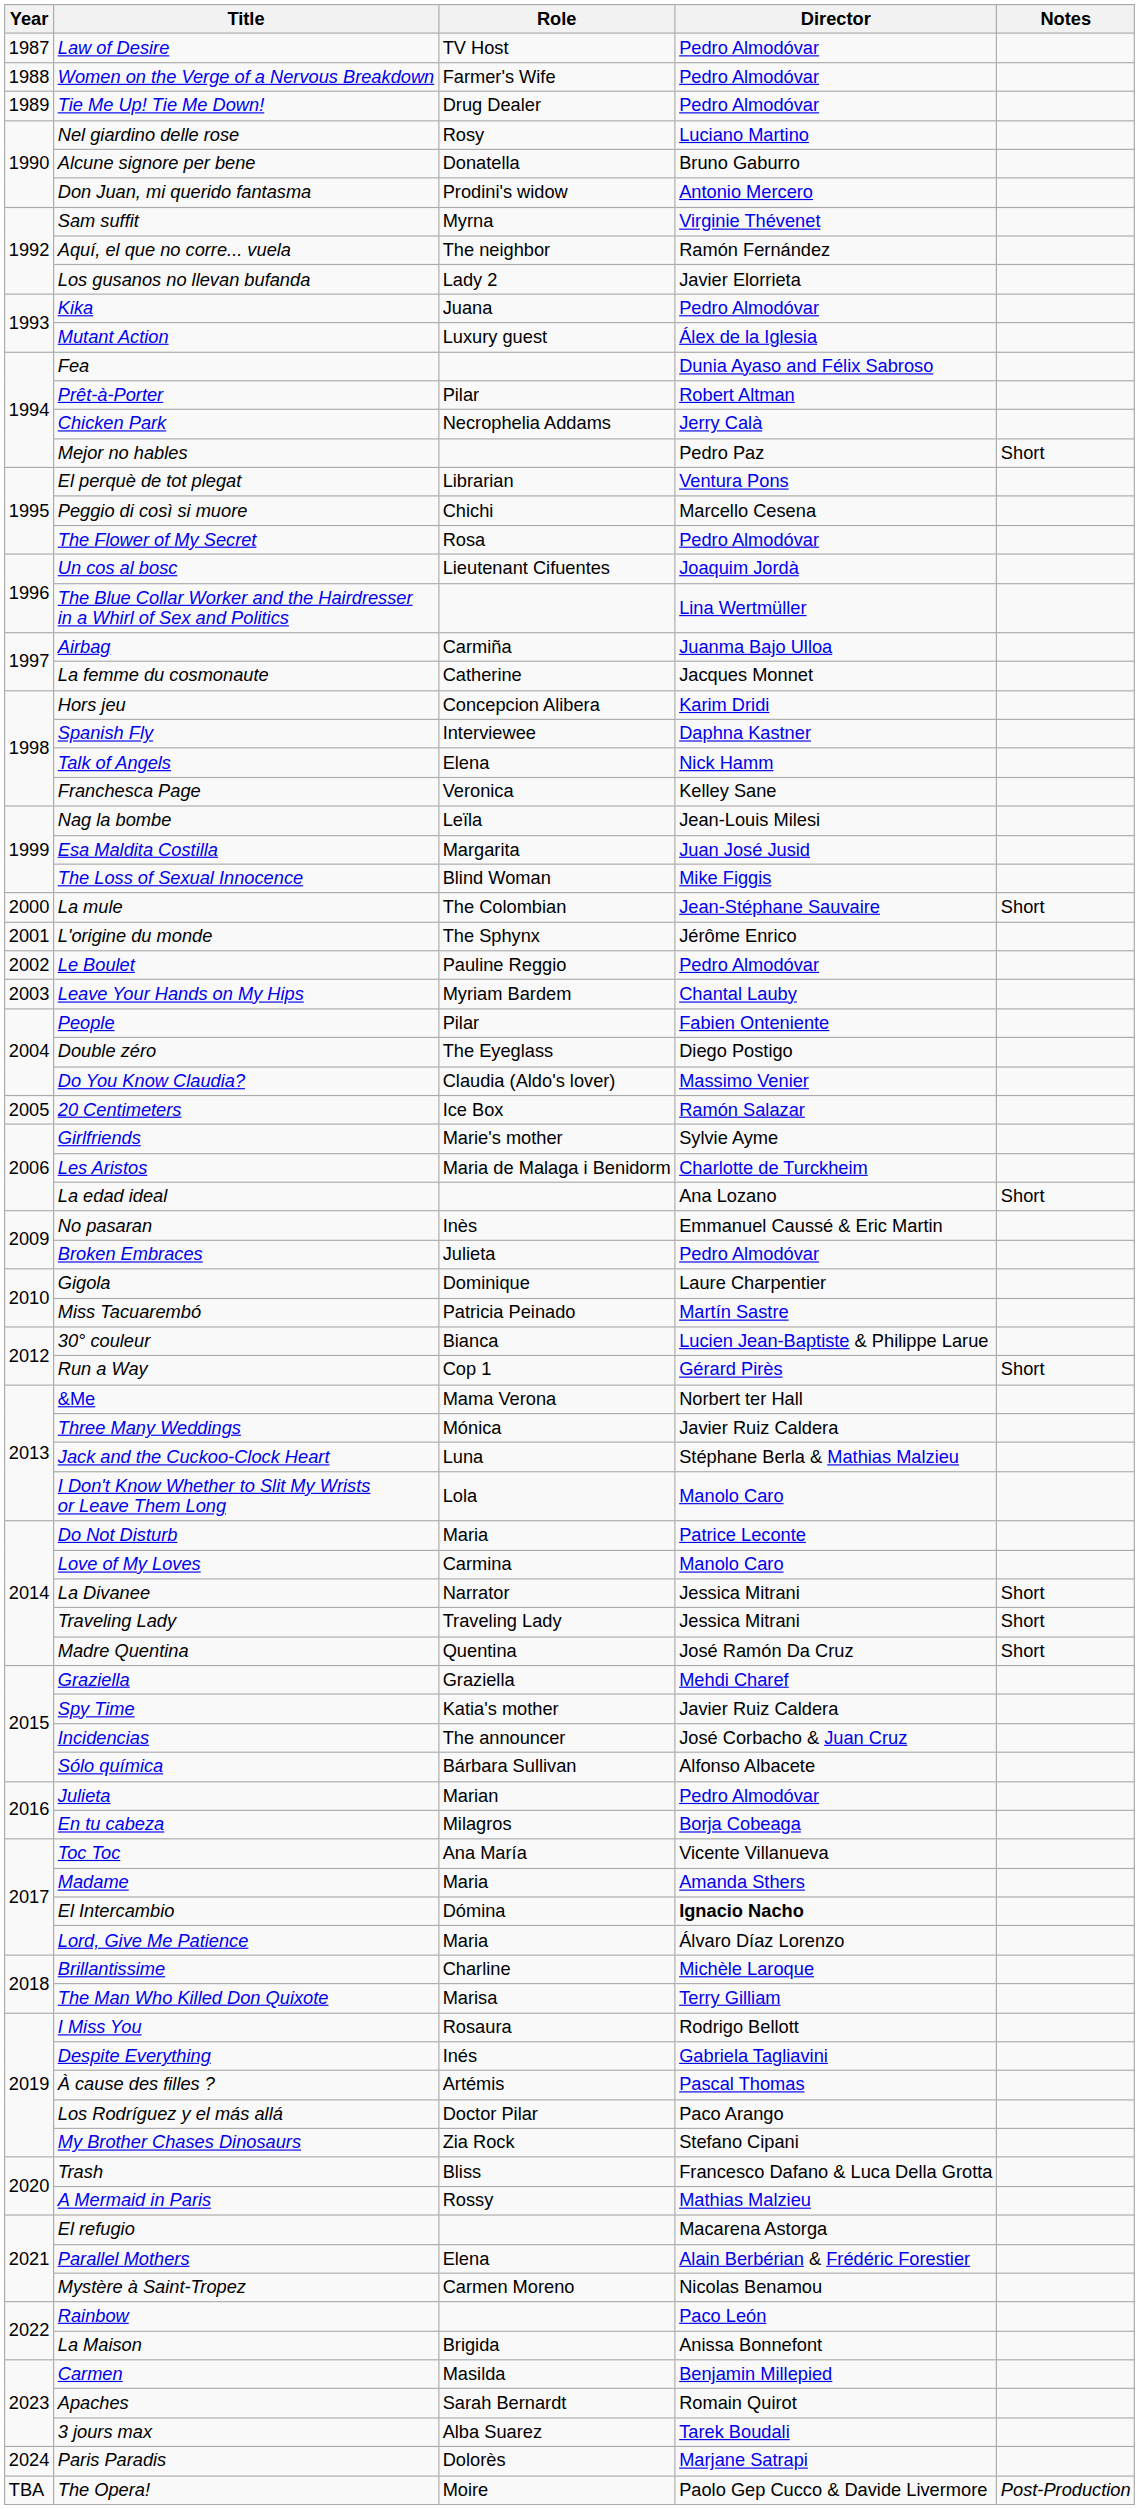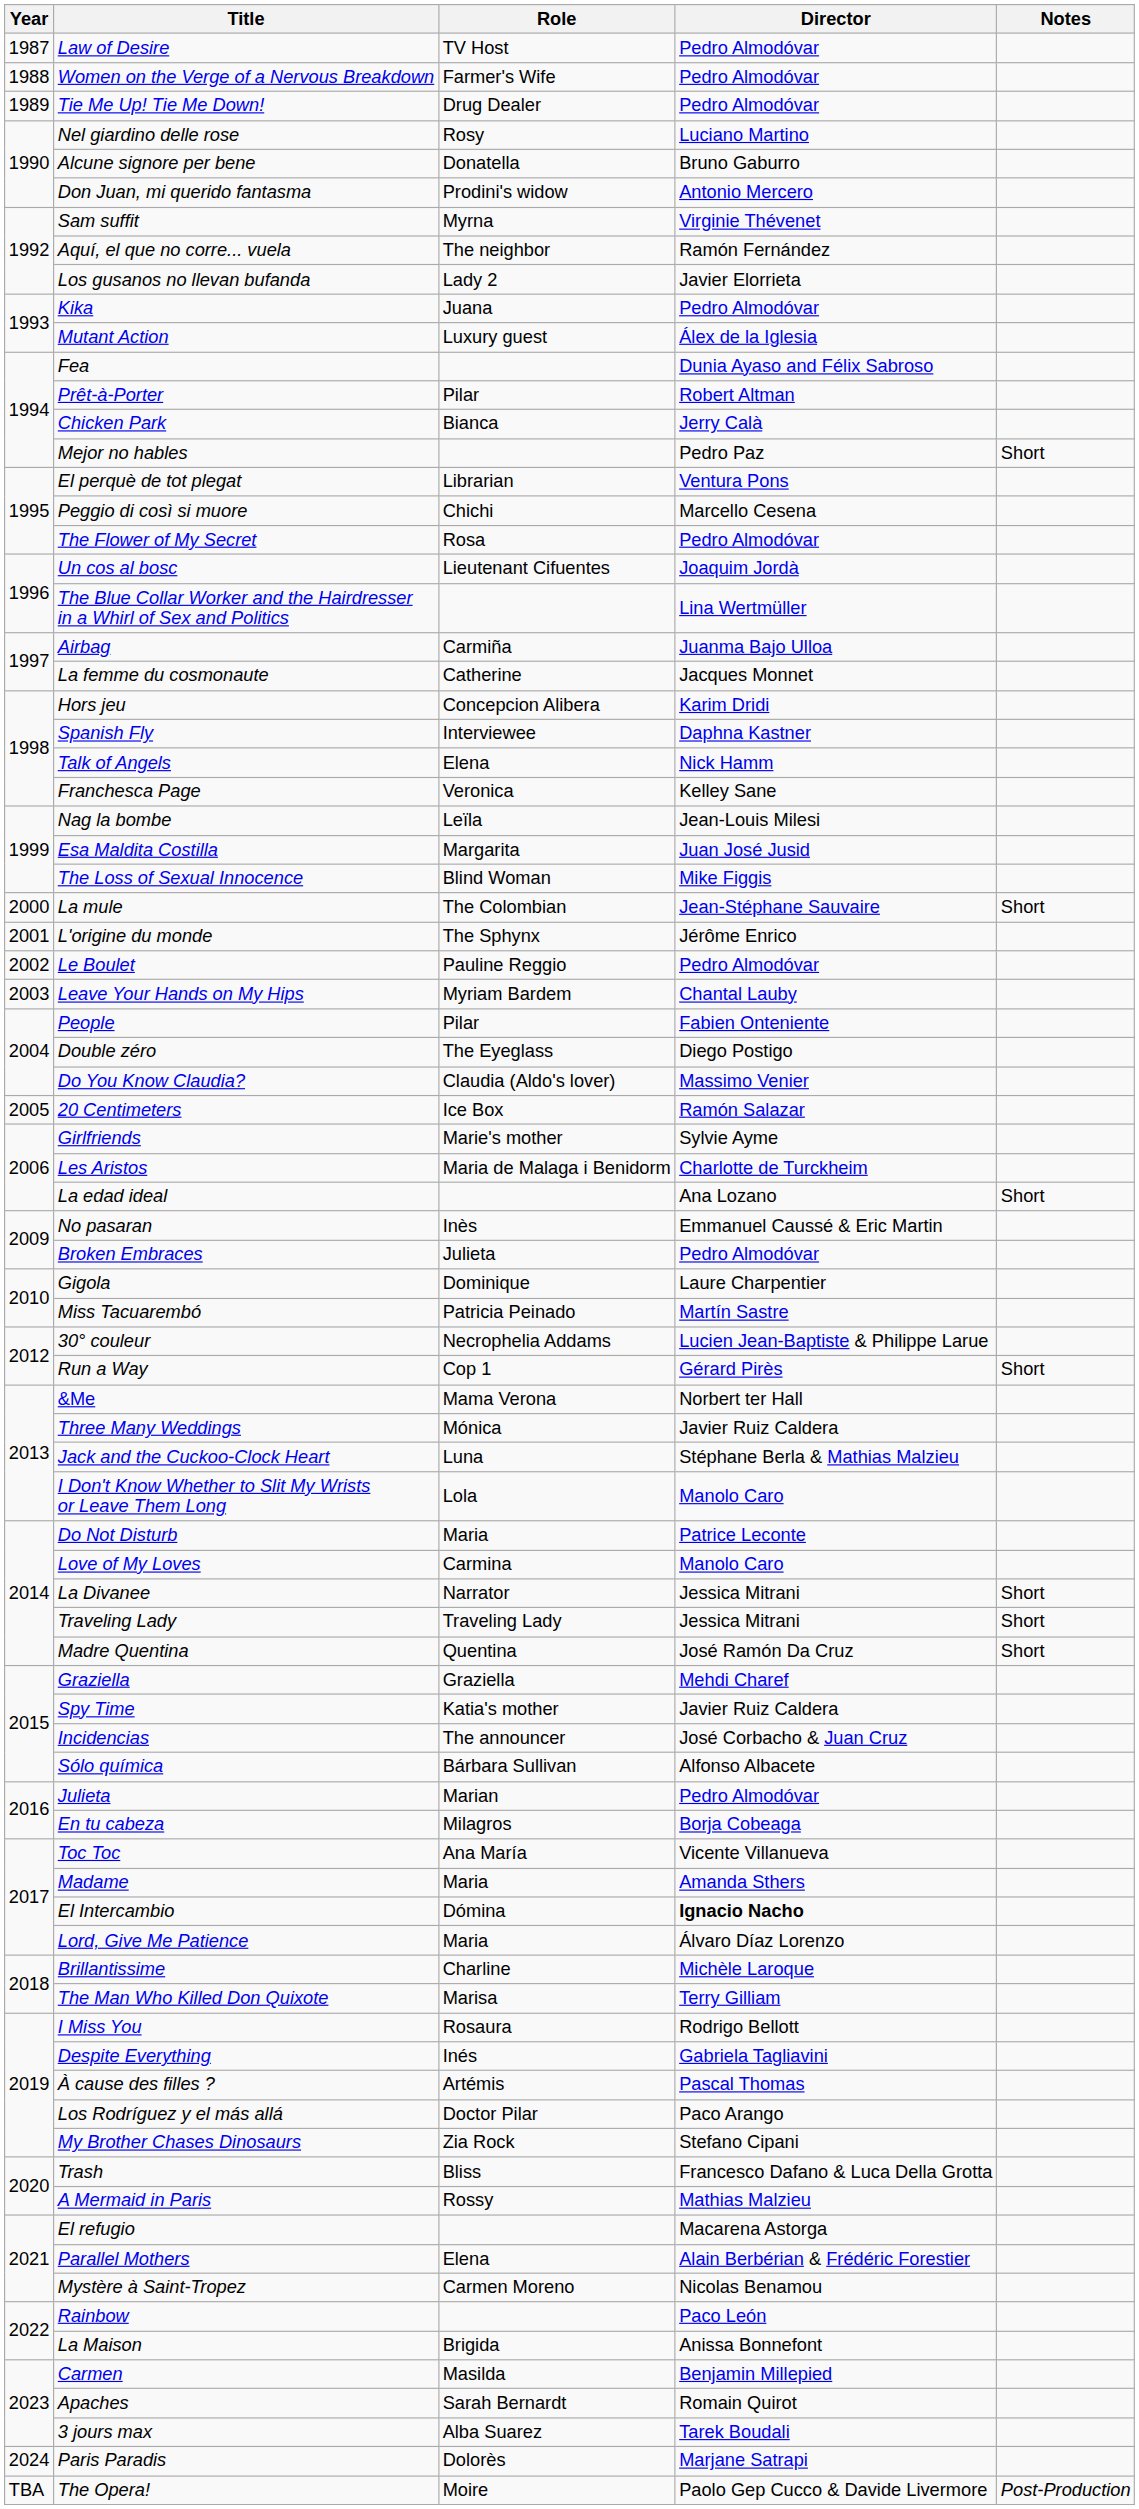Chicken Park | Role: Necrophelia Addams -> Bianca
30° couleur | Role: Bianca -> Necrophelia Addams
